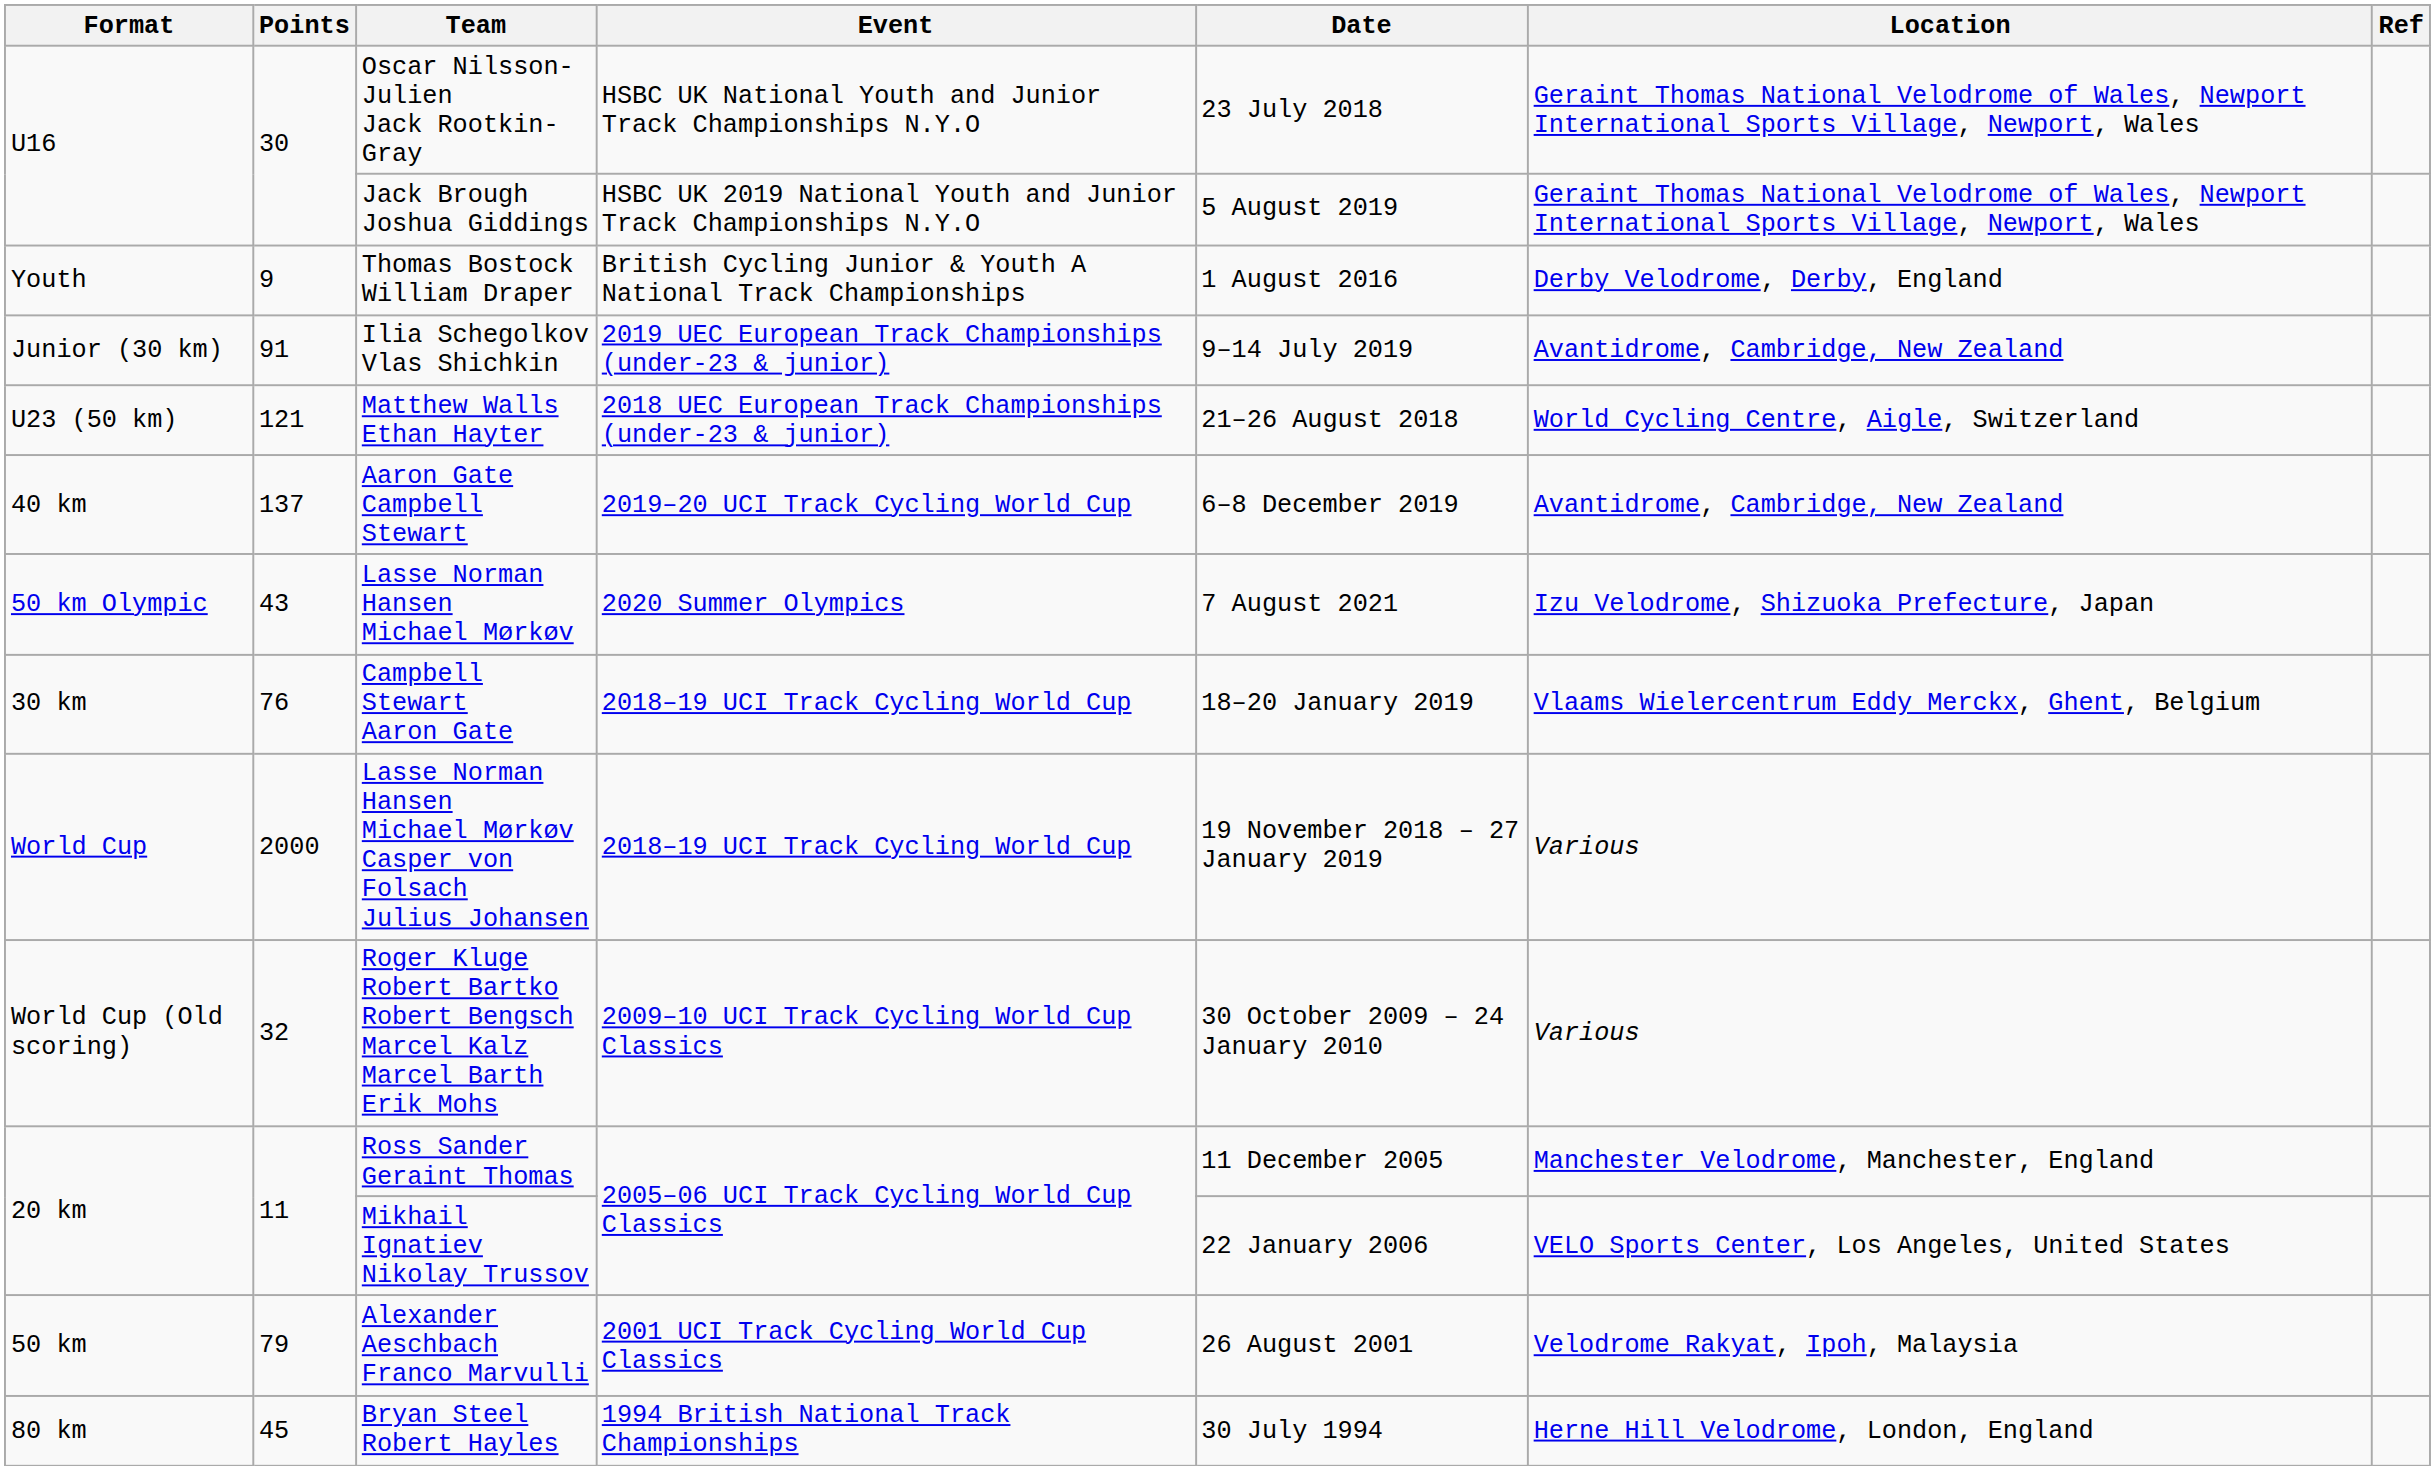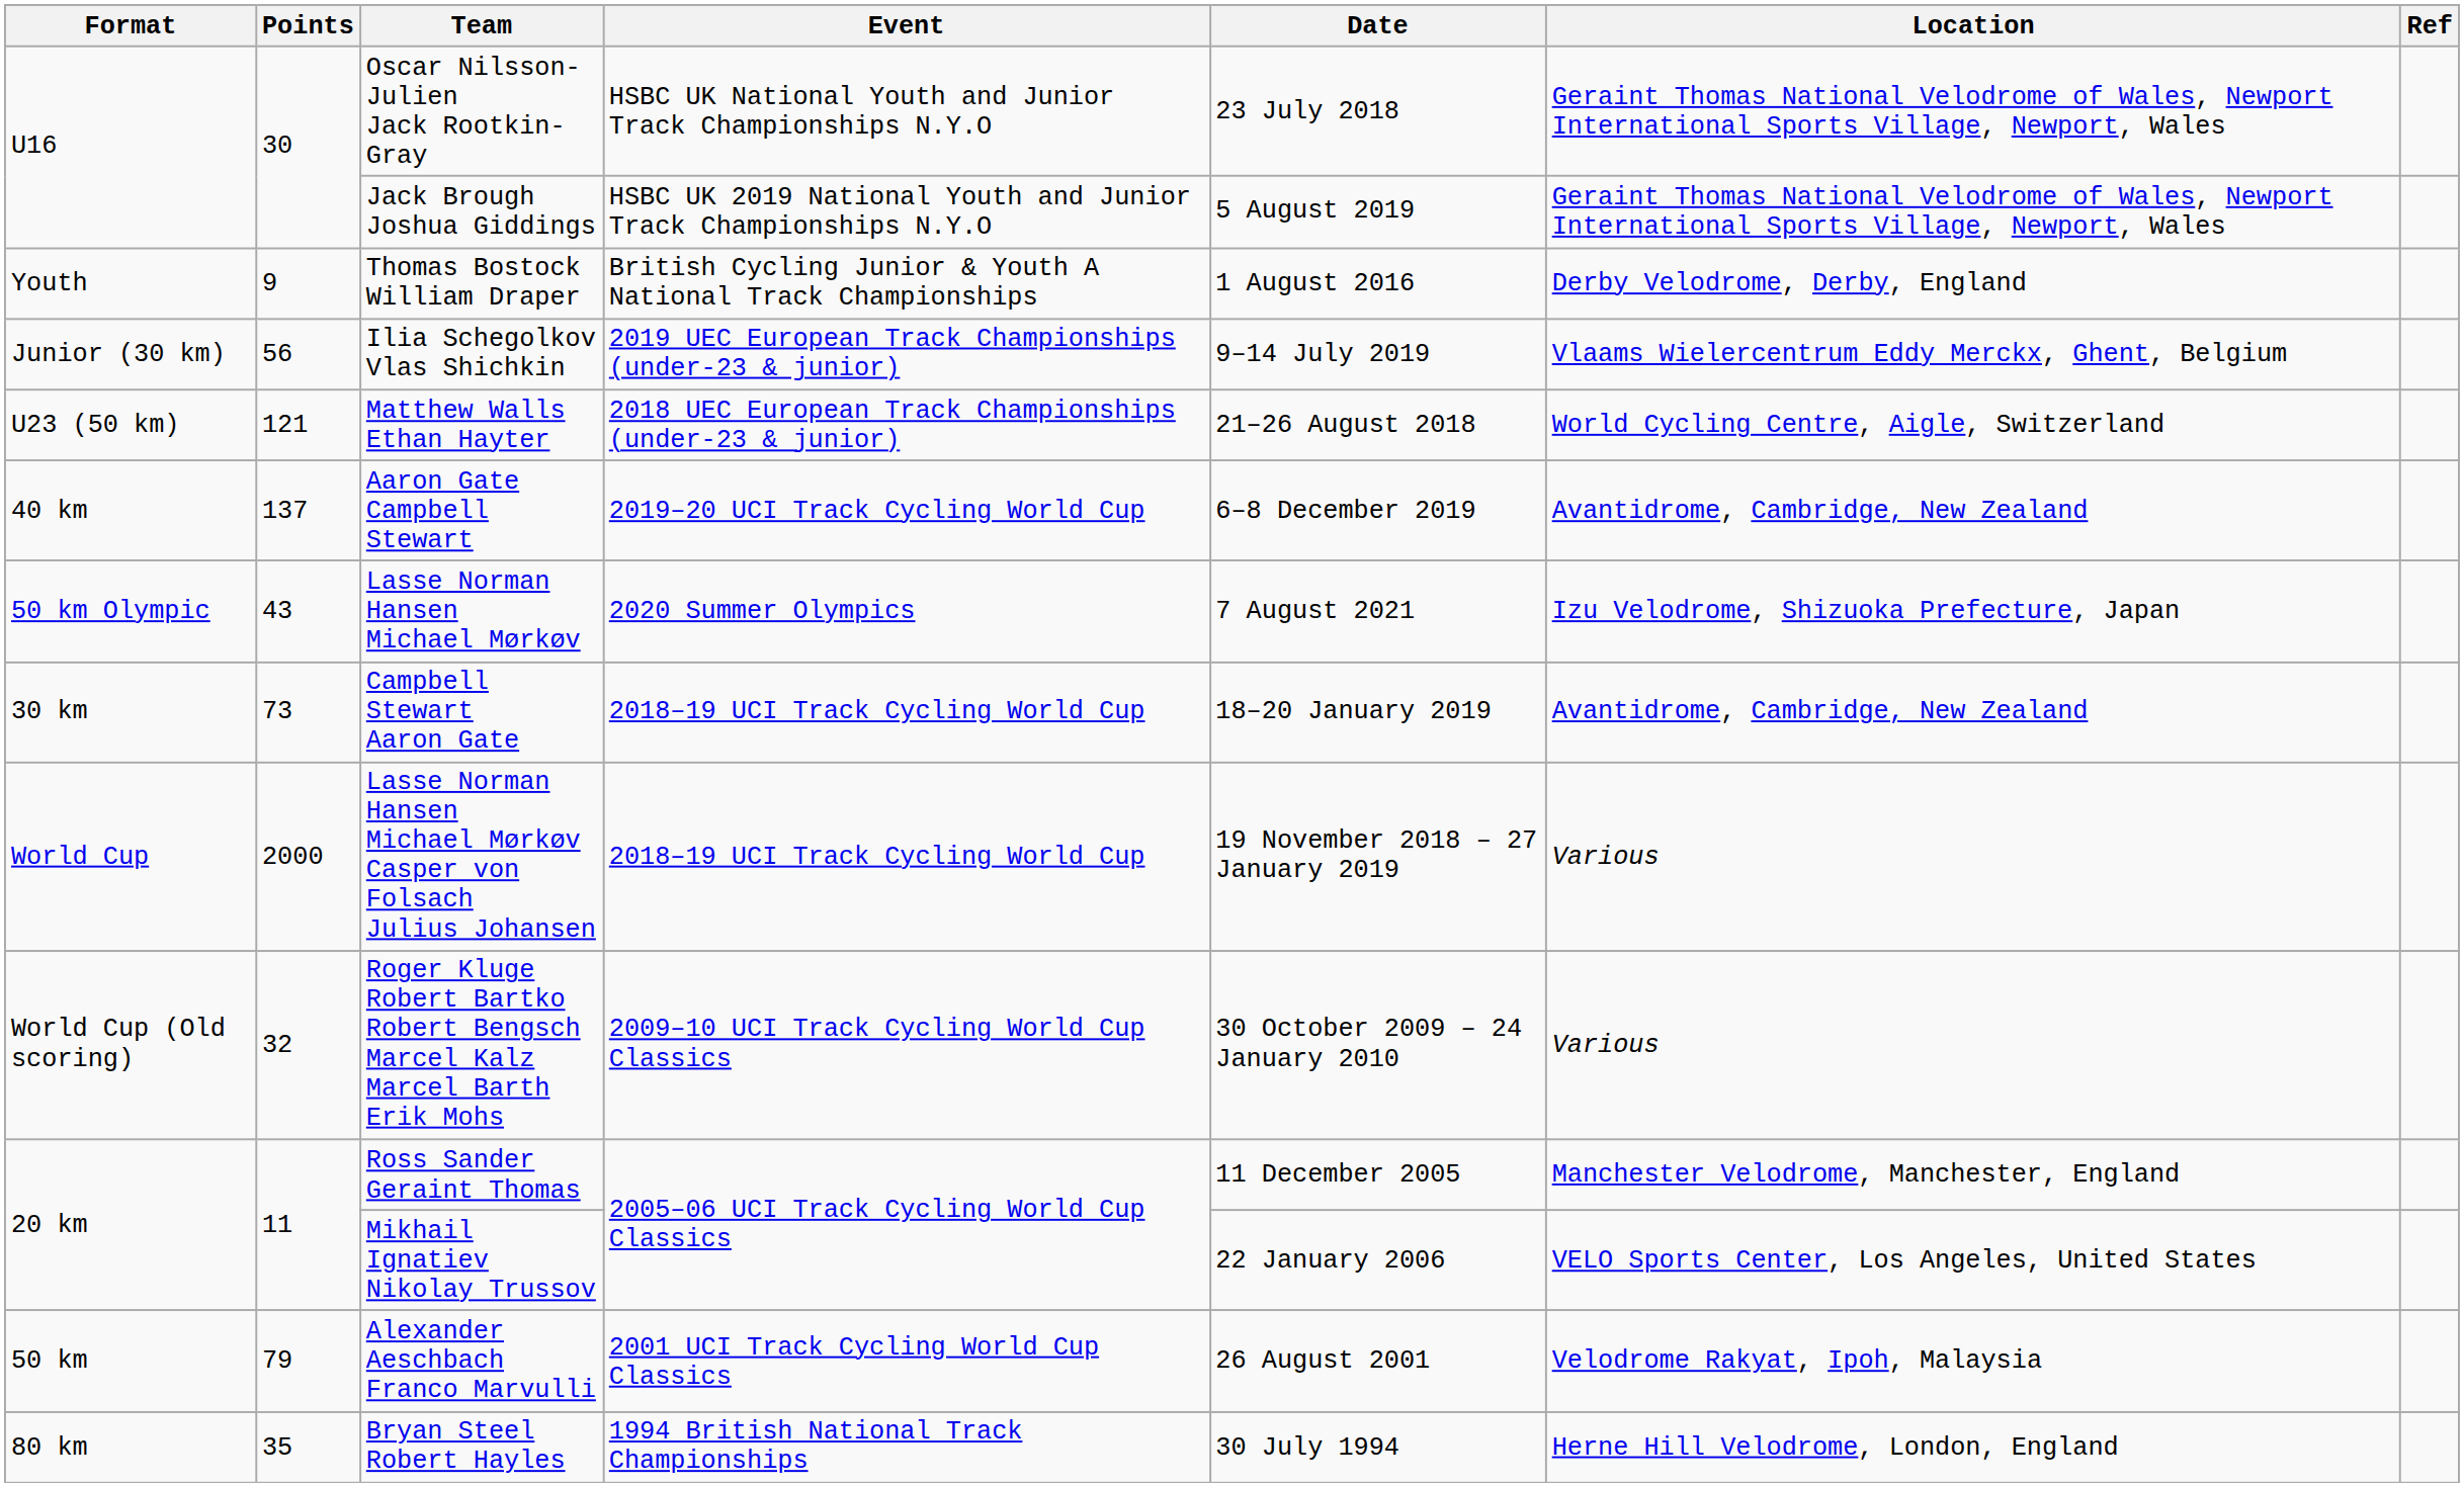Ilia Schegolkov Vlas Shichkin | Points: 91 -> 56
Ilia Schegolkov Vlas Shichkin | Location: Avantidrome, Cambridge, New Zealand -> Vlaams Wielercentrum Eddy Merckx, Ghent, Belgium
Campbell Stewart Aaron Gate | Points: 76 -> 73
Campbell Stewart Aaron Gate | Location: Vlaams Wielercentrum Eddy Merckx, Ghent, Belgium -> Avantidrome, Cambridge, New Zealand
Bryan Steel Robert Hayles | Points: 45 -> 35
